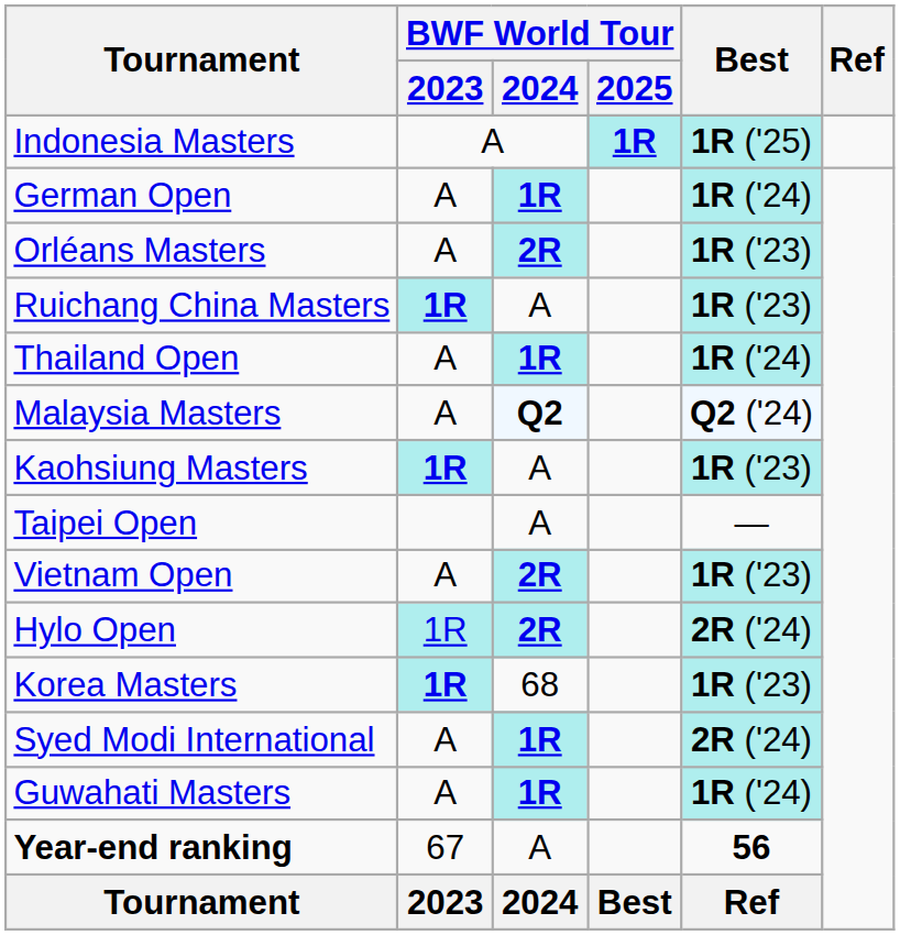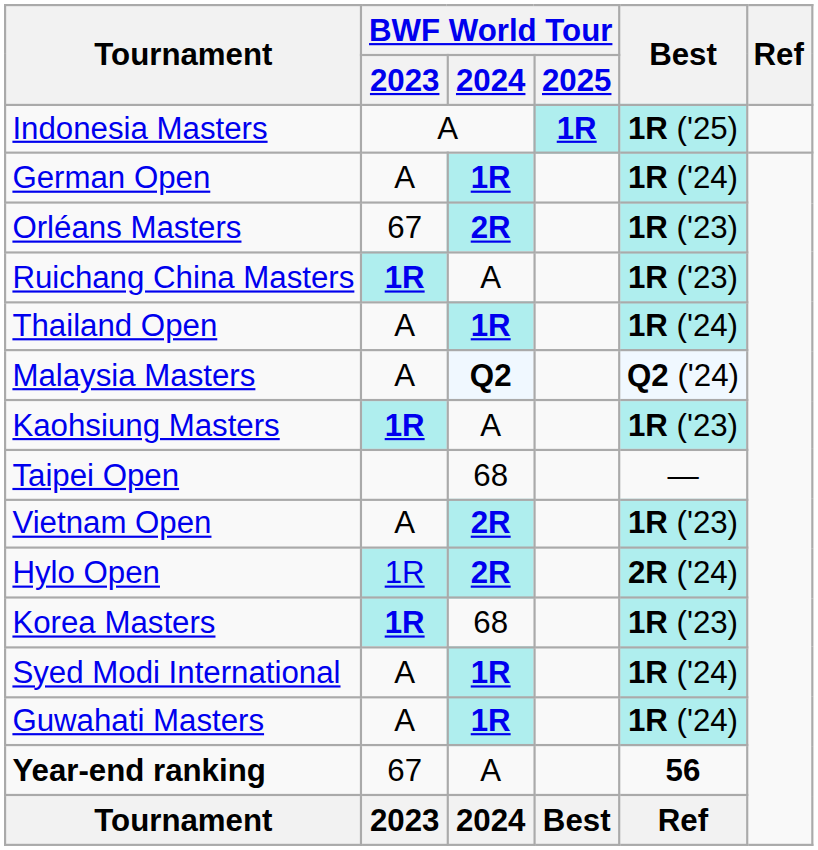Orléans Masters | BWF World Tour / 2023: A -> 67
Taipei Open | BWF World Tour / 2024: A -> 68
Syed Modi International | Best: 2R ('24) -> 1R ('24)
